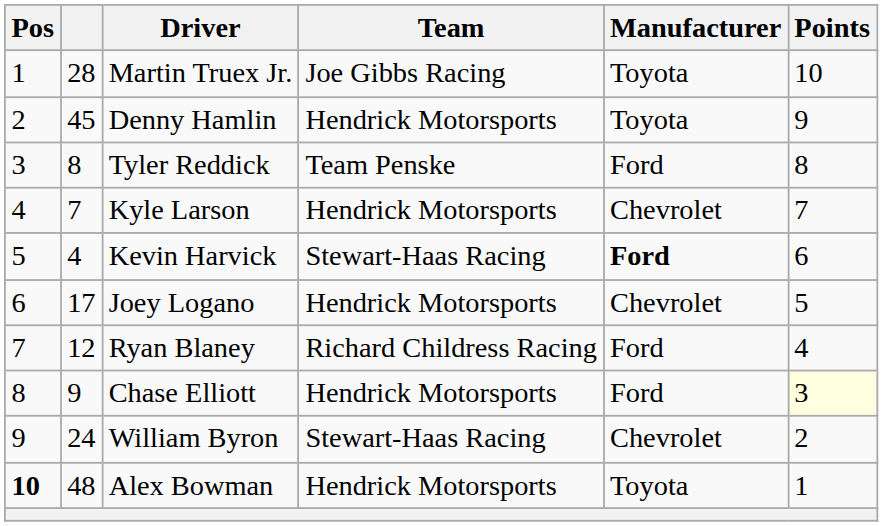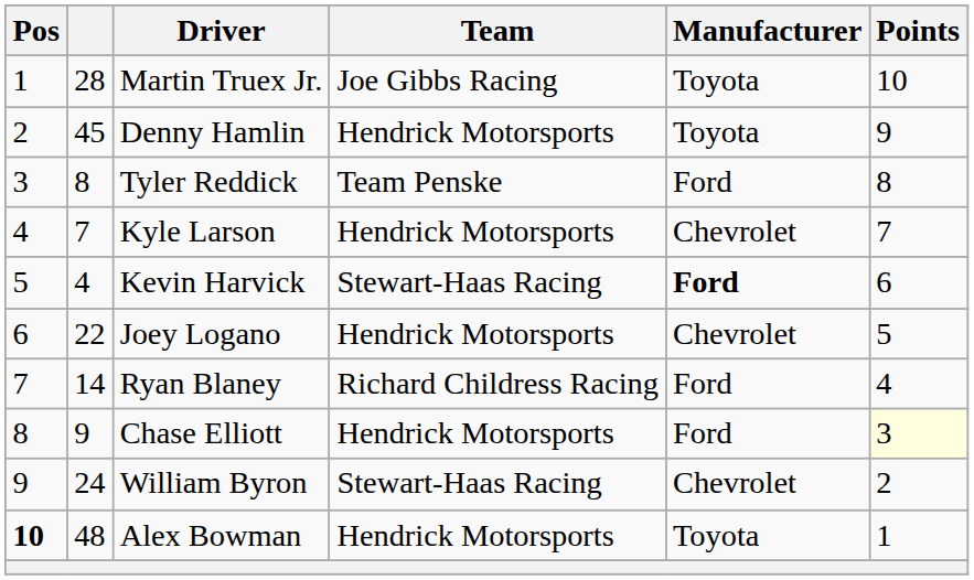Joey Logano | column 2: 17 -> 22
Ryan Blaney | column 2: 12 -> 14
